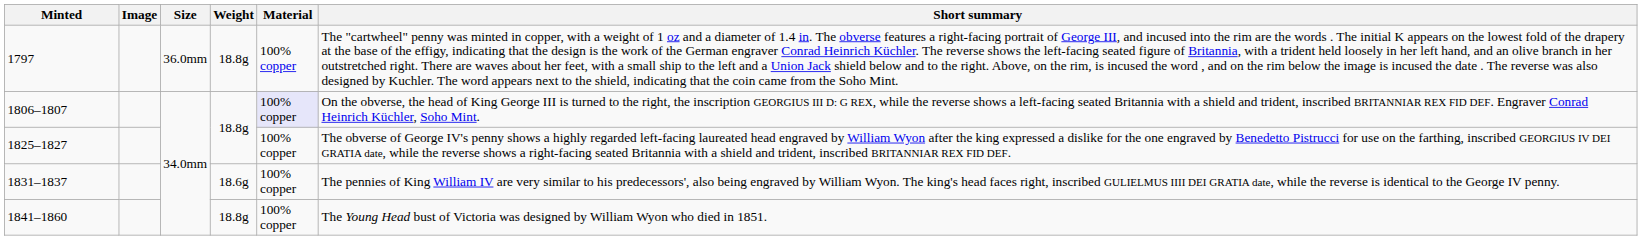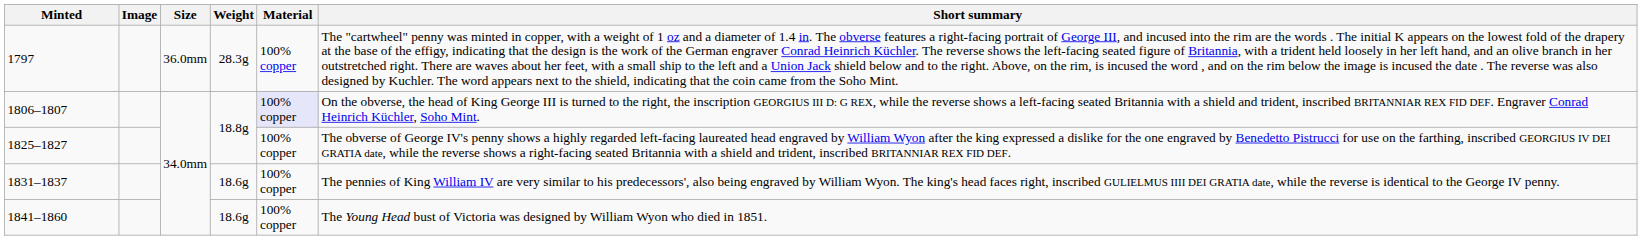1797 | Weight: 18.8g -> 28.3g
1841–1860 | Weight: 18.8g -> 18.6g
